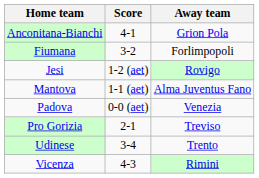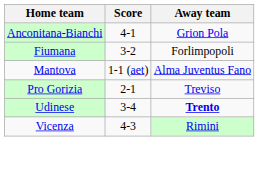- row: Jesi | 1-2 (aet) | Rovigo
- row: Padova | 0-0 (aet) | Venezia
Udinese | Away team: normal -> bold
